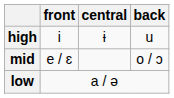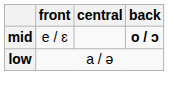- row: high | i | ɨ | u
mid | back: normal -> bold
